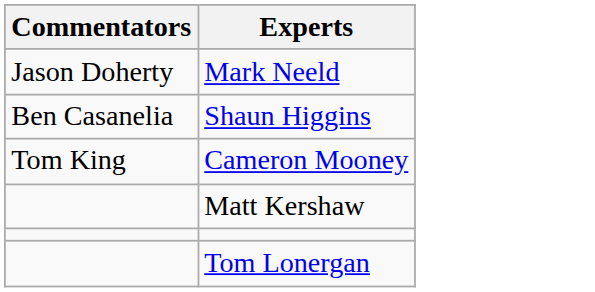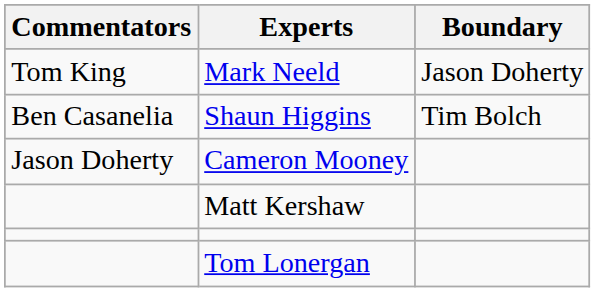+ column: Boundary | Jason Doherty | Tim Bolch
Mark Neeld | Commentators: Jason Doherty -> Tom King
Cameron Mooney | Commentators: Tom King -> Jason Doherty
